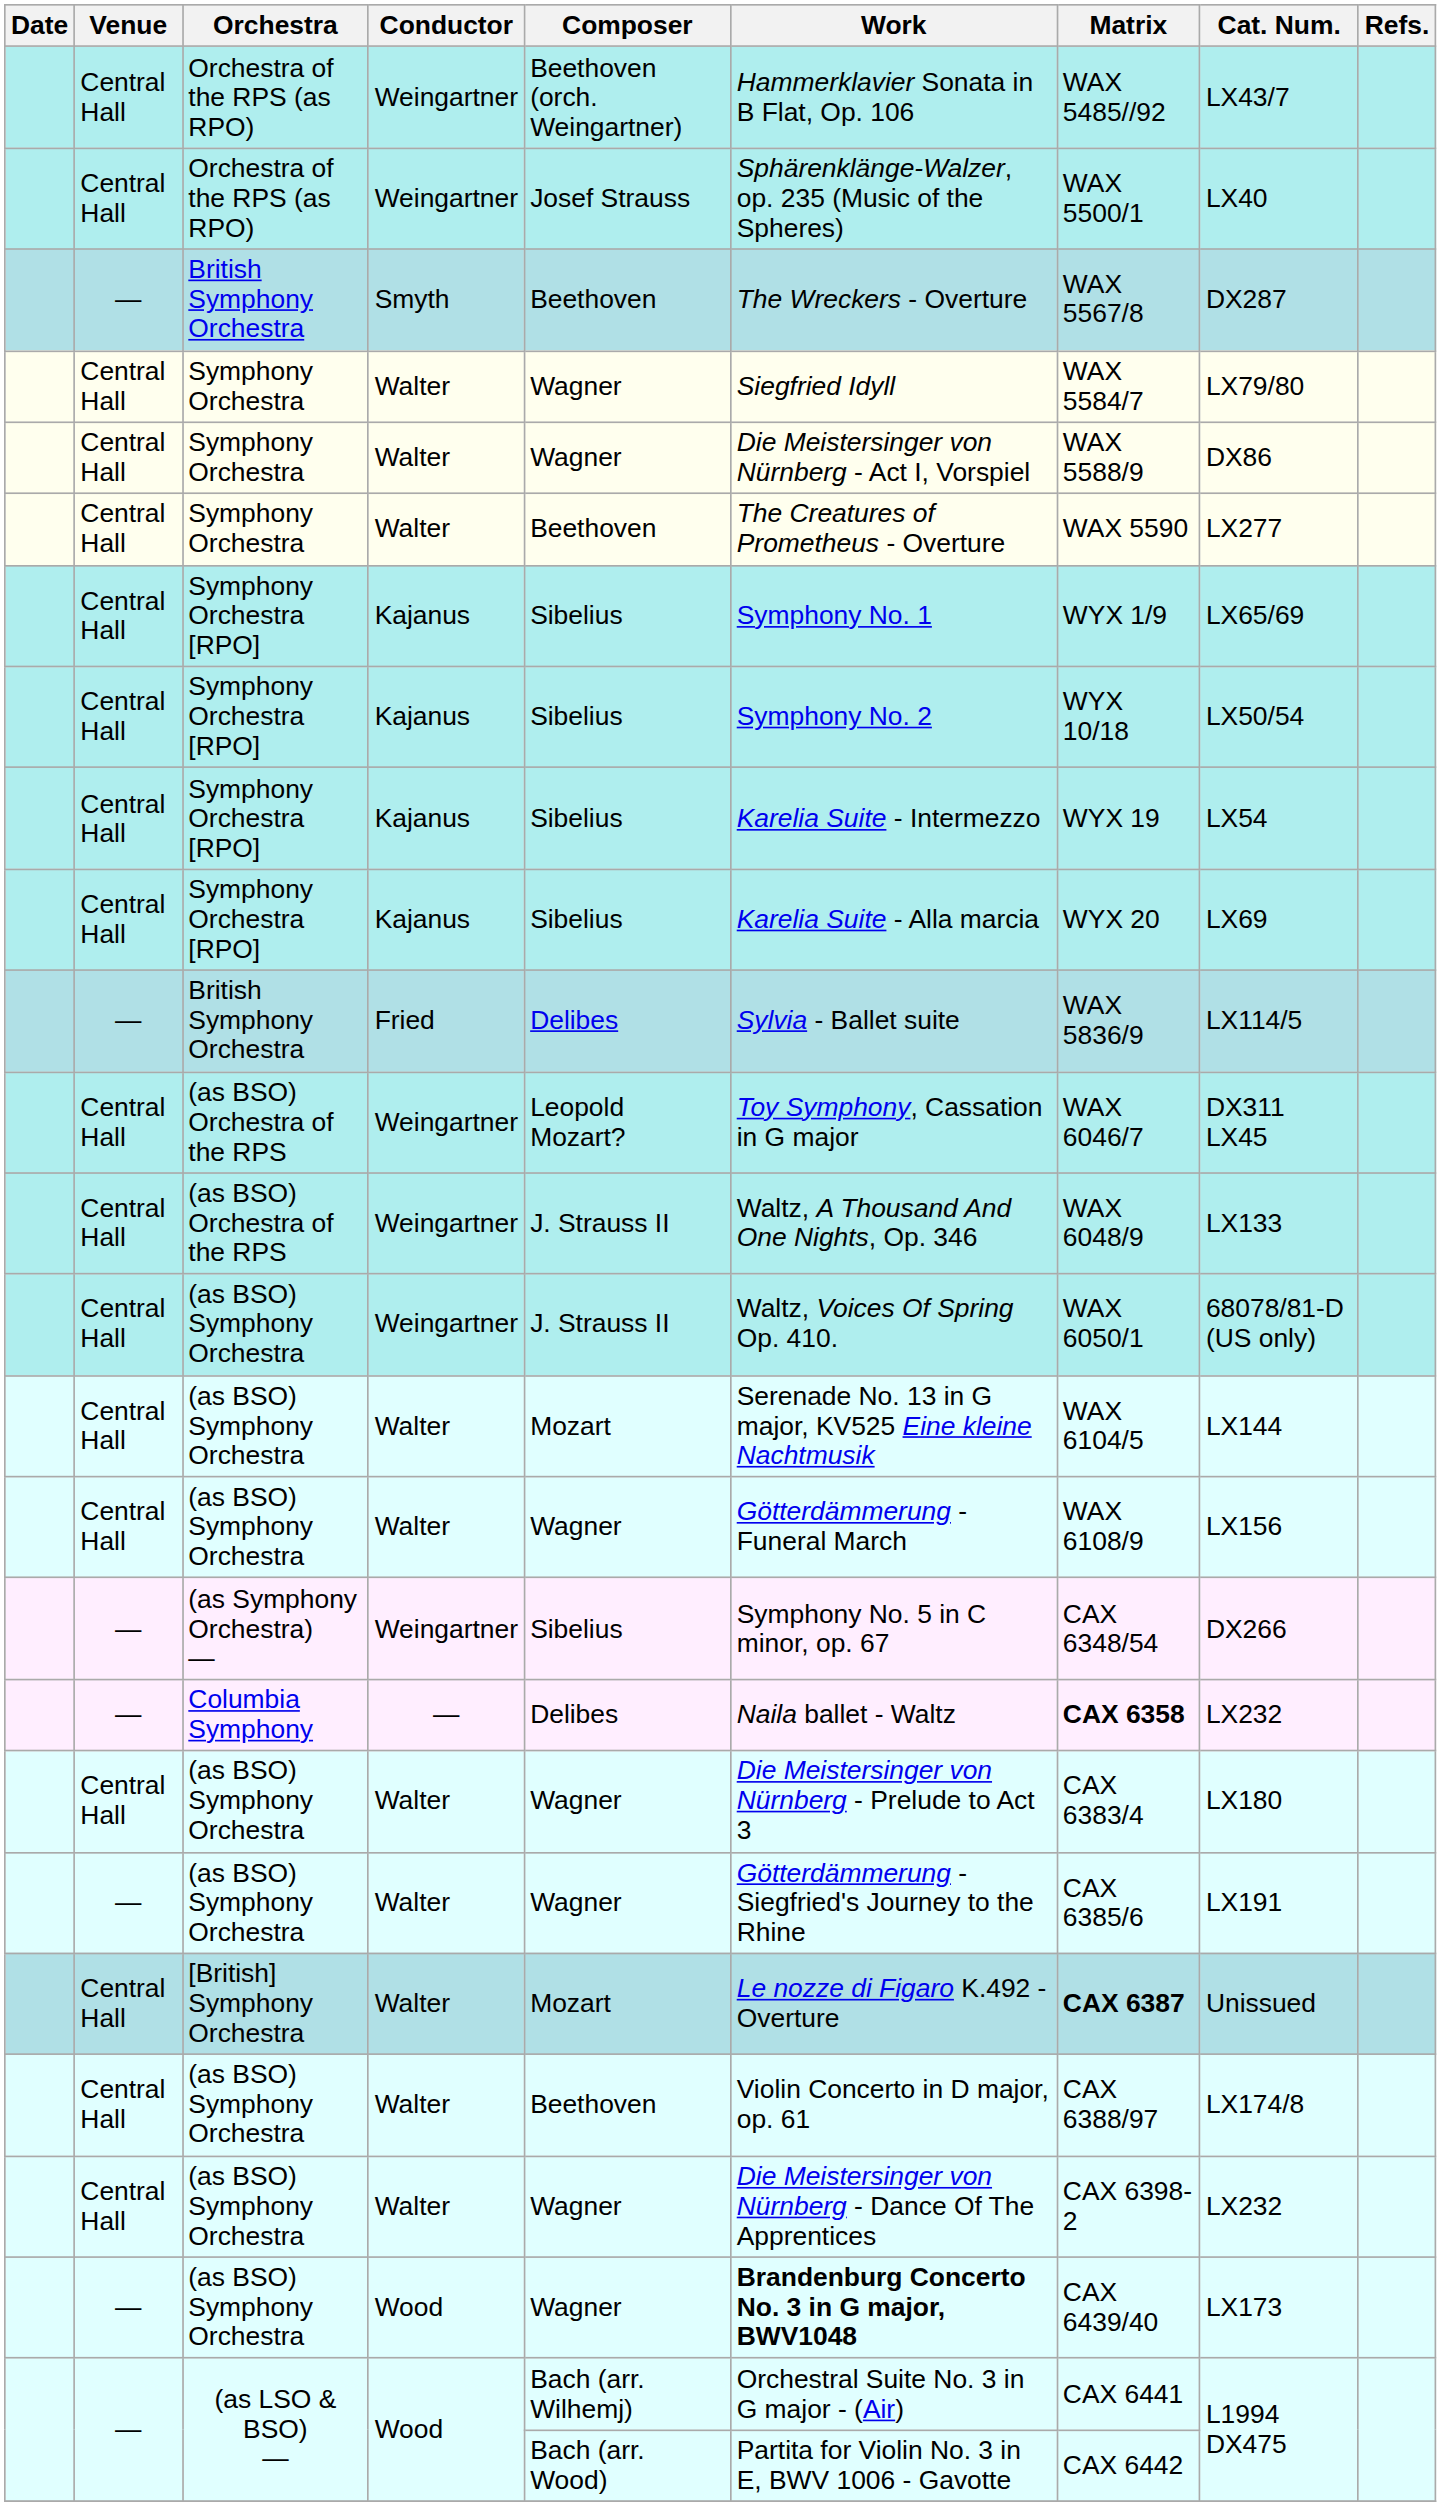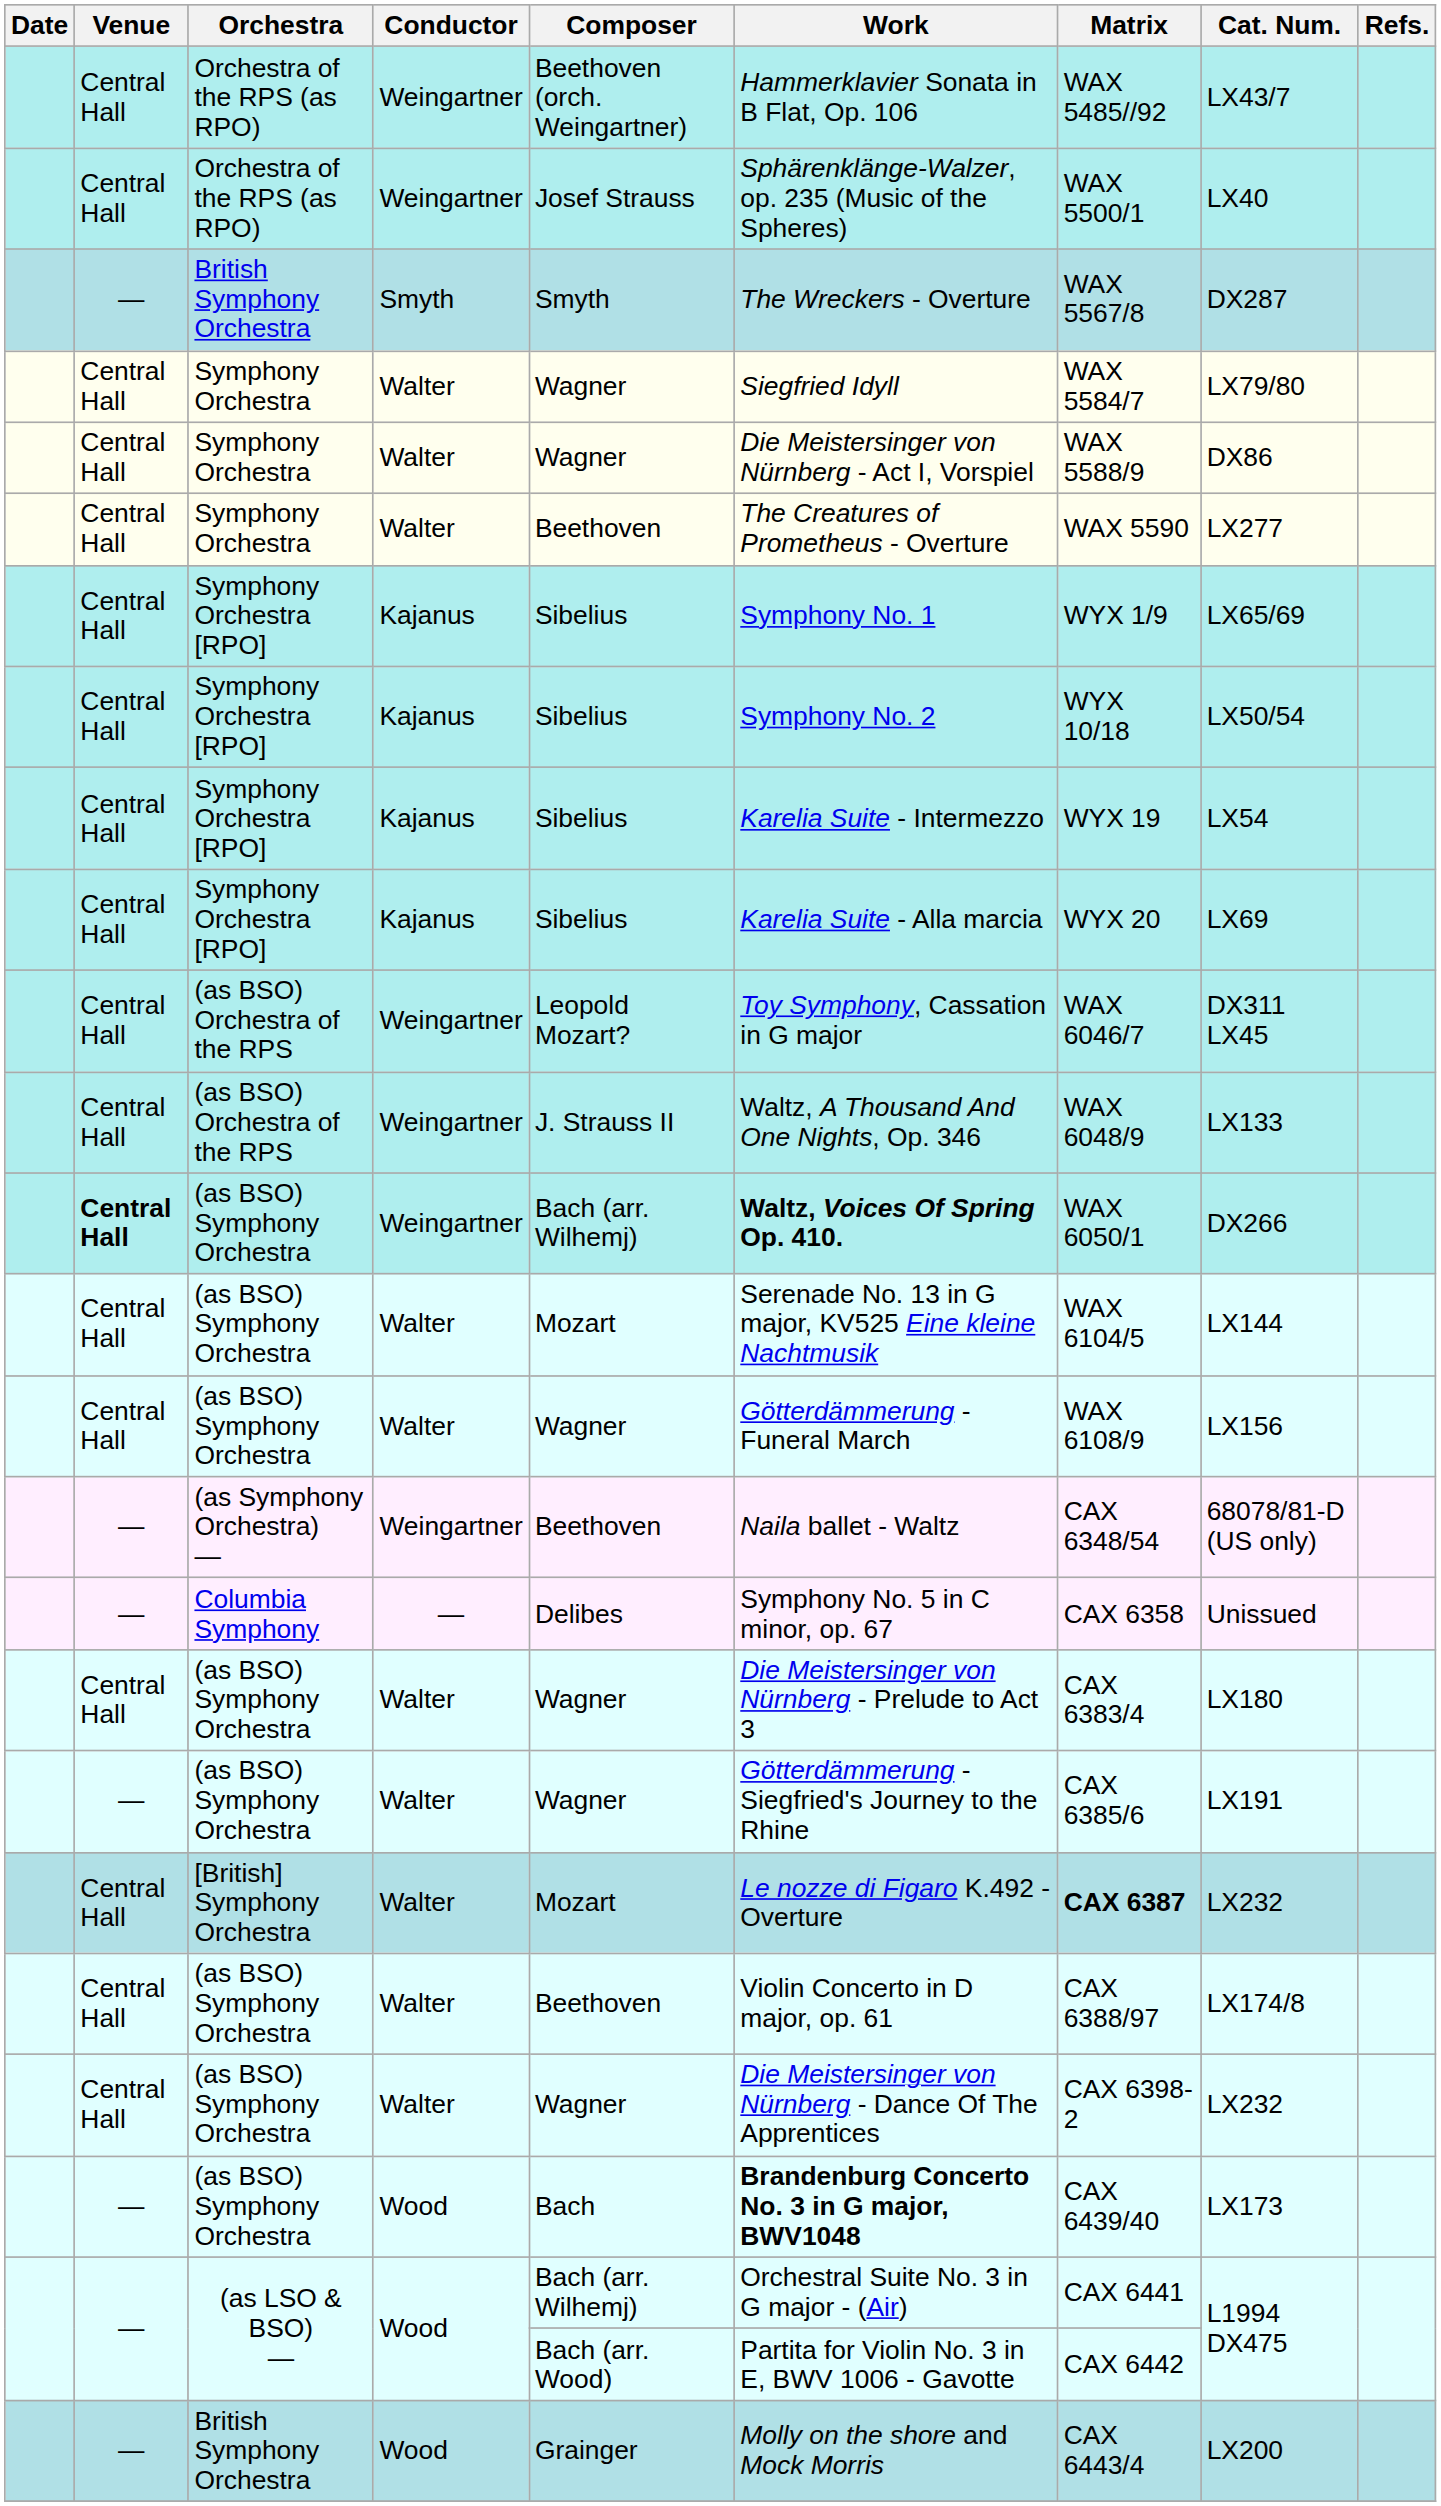British Symphony Orchestra / Smyth | Composer: Beethoven -> Smyth
- row: — | British Symphony Orchestra | Fried | Delibes | Sylvia - Ballet suite | WAX 5836/9 | LX114/5
(as BSO) Symphony Orchestra / Weingartner | Venue: normal -> bold
(as BSO) Symphony Orchestra / Weingartner | Composer: J. Strauss II -> Bach (arr. Wilhemj)
(as BSO) Symphony Orchestra / Weingartner | Work: normal -> bold
(as BSO) Symphony Orchestra / Weingartner | Cat. Num.: 68078/81-D (US only) -> DX266
(as Symphony Orchestra) — | Composer: Sibelius -> Beethoven
(as Symphony Orchestra) — | Work: Symphony No. 5 in C minor, op. 67 -> Naila ballet - Waltz
(as Symphony Orchestra) — | Cat. Num.: DX266 -> 68078/81-D (US only)
Columbia Symphony | Work: Naila ballet - Waltz -> Symphony No. 5 in C minor, op. 67
Columbia Symphony | Matrix: bold -> normal
Columbia Symphony | Cat. Num.: LX232 -> Unissued
[British] Symphony Orchestra | Cat. Num.: Unissued -> LX232
(as BSO) Symphony Orchestra / Wood | Composer: Wagner -> Bach
+ row: — | British Symphony Orchestra | Wood | Grainger | Molly on the shore and Mock Morris | CAX 6443/4 | LX200
